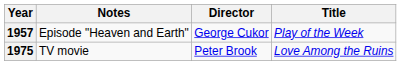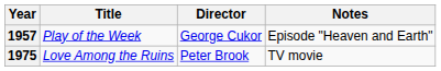columns swapped: Title <-> Notes
